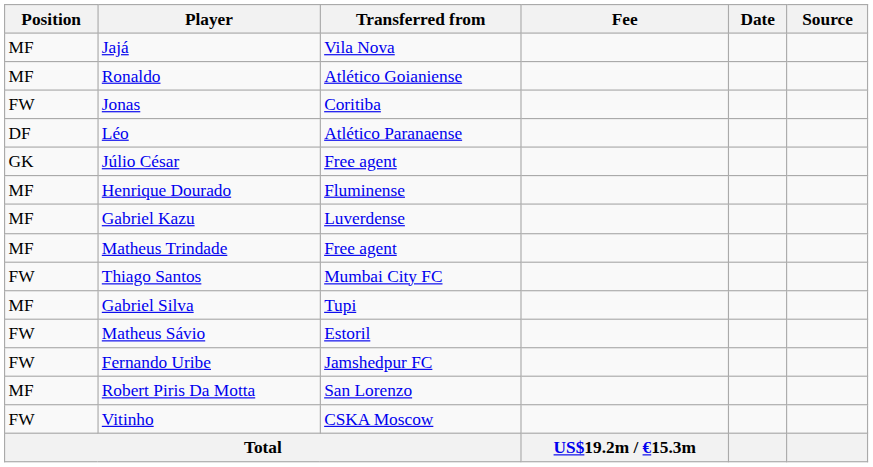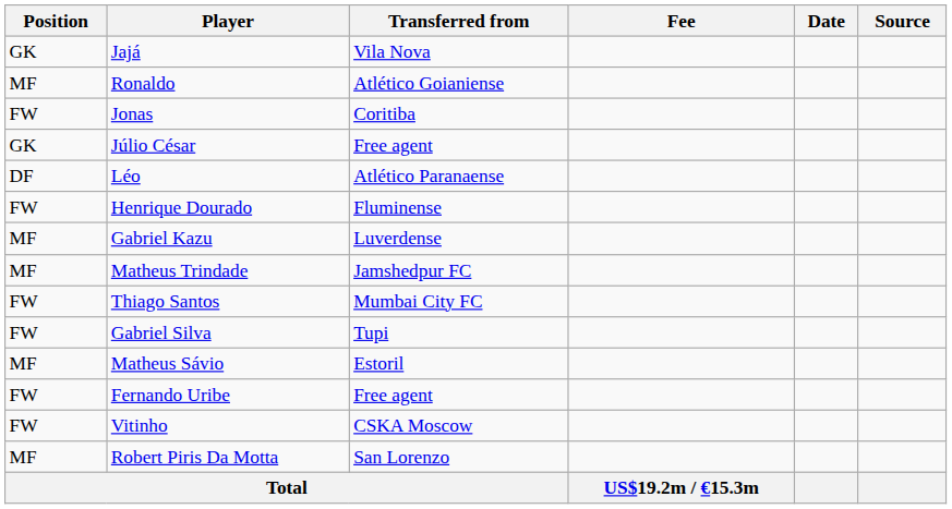Jajá | Position: MF -> GK
rows swapped: Léo <-> Júlio César
Henrique Dourado | Position: MF -> FW
Matheus Trindade | Transferred from: Free agent -> Jamshedpur FC
Gabriel Silva | Position: MF -> FW
Matheus Sávio | Position: FW -> MF
Fernando Uribe | Transferred from: Jamshedpur FC -> Free agent
rows swapped: Vitinho <-> Robert Piris Da Motta
